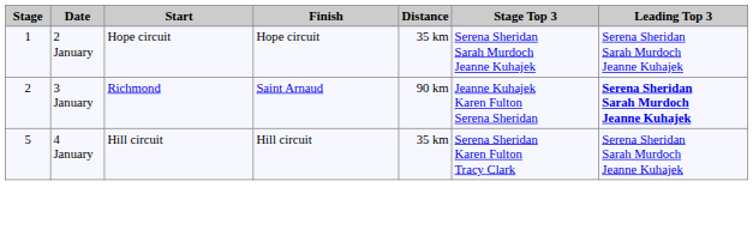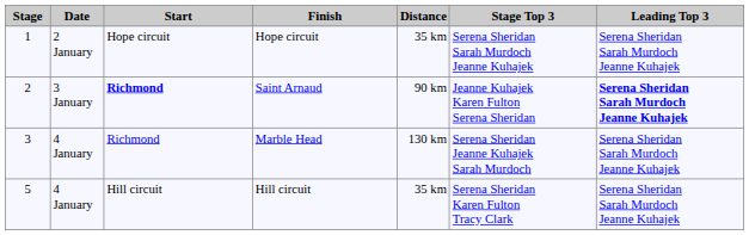Saint Arnaud | Start: normal -> bold
+ row: 3 | 4 January | Richmond | Marble Head | 130 km | Serena Sheridan Jeanne Kuhajek Sarah Murdoch | Serena Sheridan Sarah Murdoch Jeanne Kuhajek
